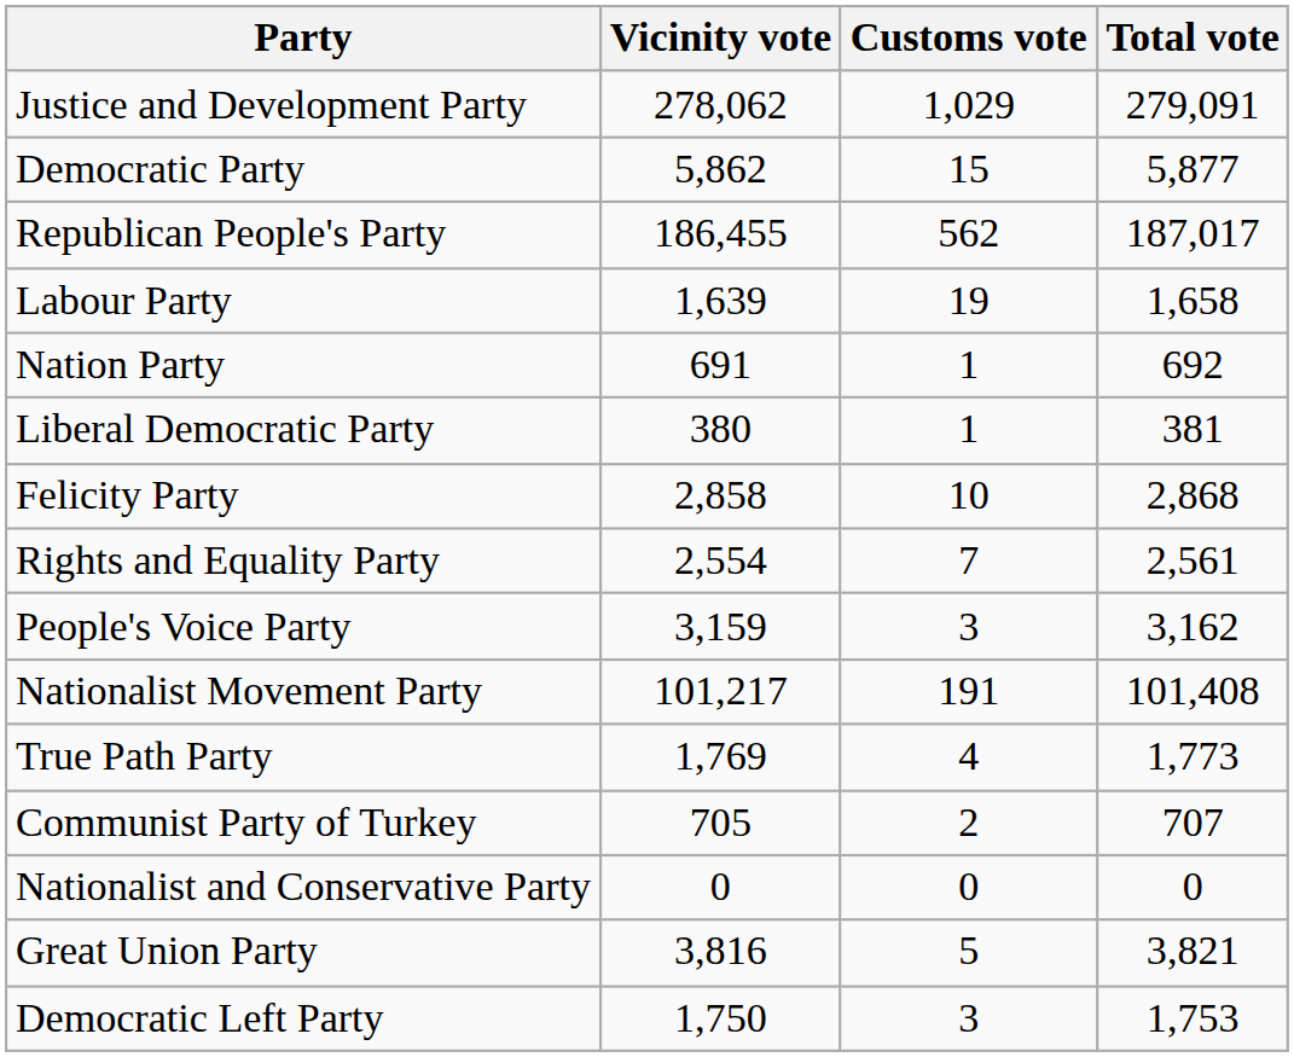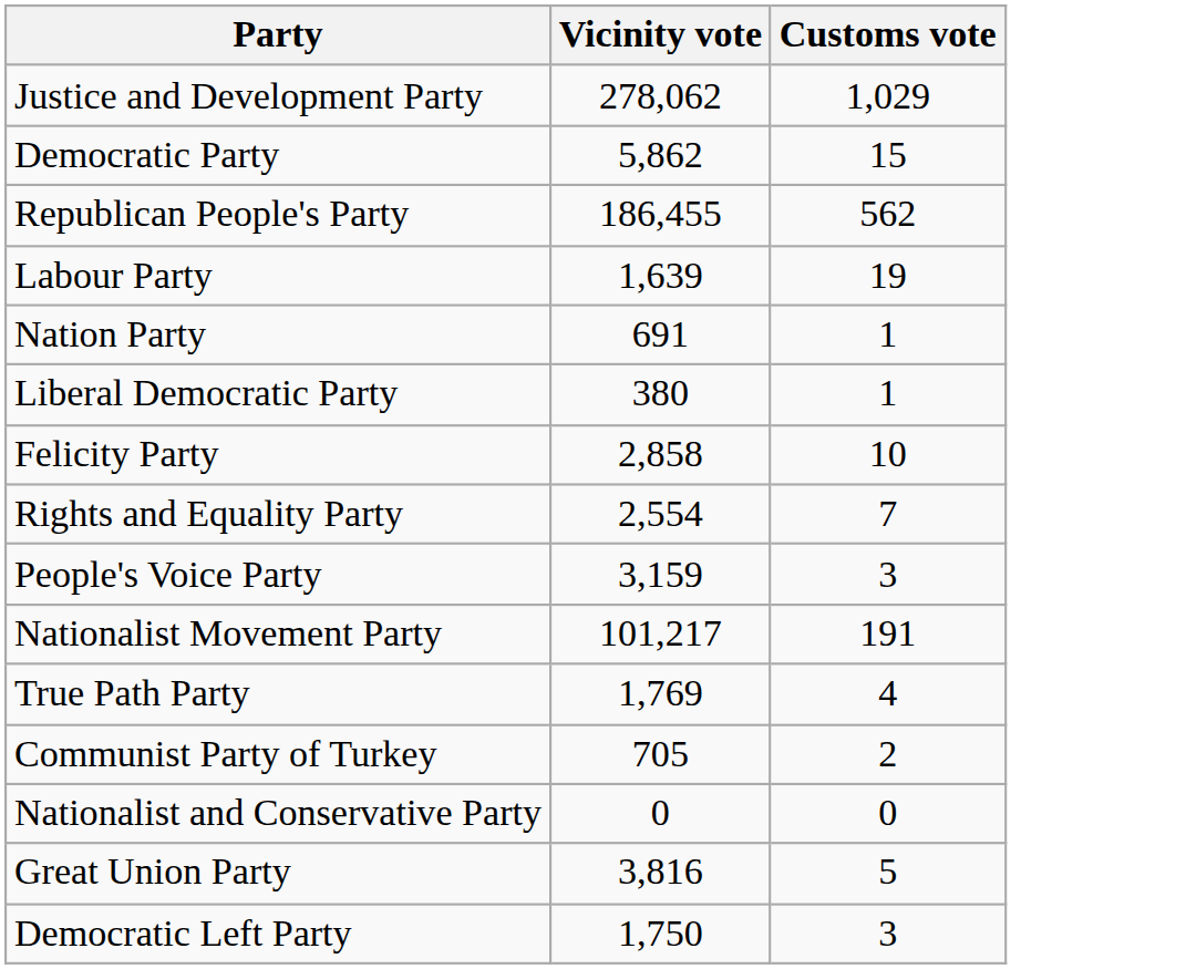- column: Total vote | 279,091 | 5,877 | 187,017 | 1,658 | 692 | 381 | 2,868 | 2,561 | 3,162 | 101,408 | 1,773 | 707 | 0 | 3,821 | 1,753
